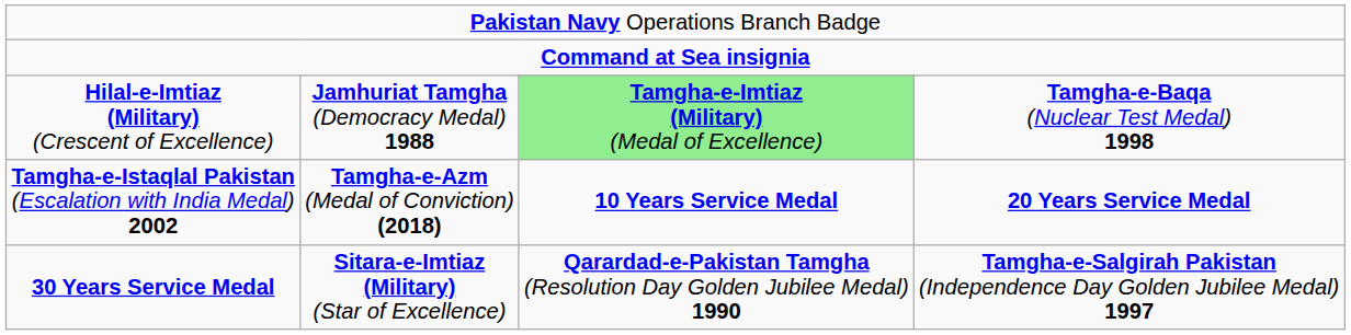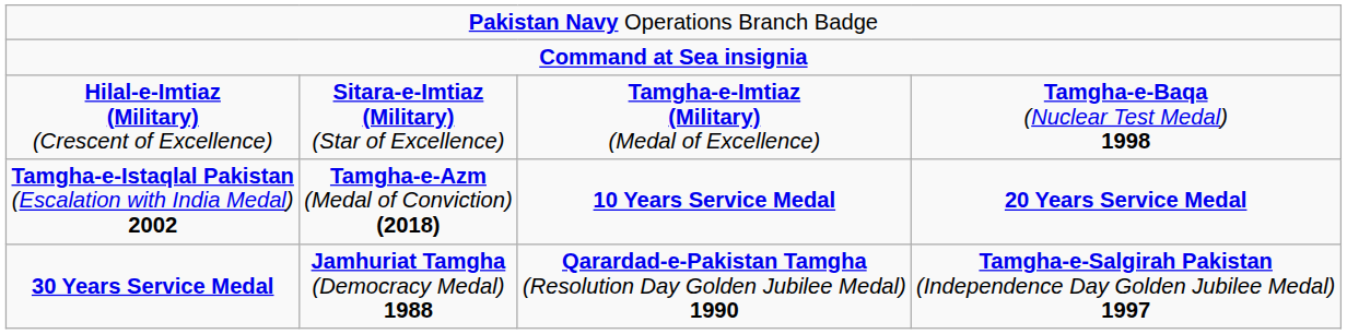Hilal-e-Imtiaz (Military) (Crescent of Excellence) | column 2: Jamhuriat Tamgha (Democracy Medal) 1988 -> Sitara-e-Imtiaz (Military) (Star of Excellence)
Hilal-e-Imtiaz (Military) (Crescent of Excellence) | column 3: lightgreen background -> no background
30 Years Service Medal | column 2: Sitara-e-Imtiaz (Military) (Star of Excellence) -> Jamhuriat Tamgha (Democracy Medal) 1988
